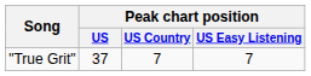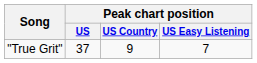"True Grit" | Peak chart position / US Country: 7 -> 9
